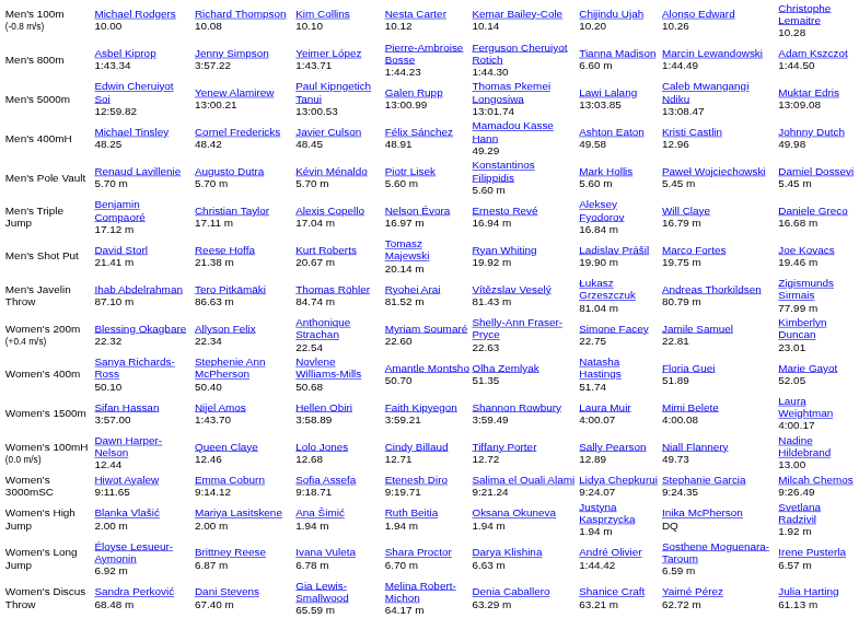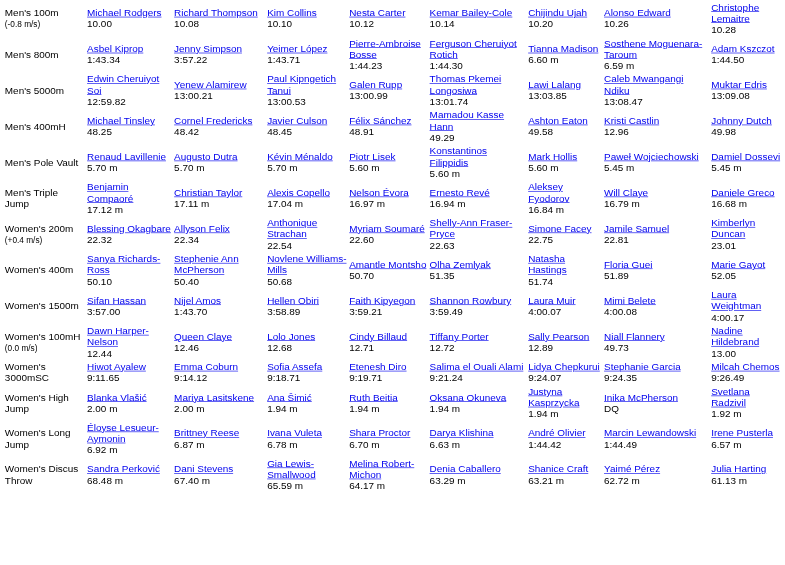Men's 800m | column 8: Marcin Lewandowski 1:44.49 -> Sosthene Moguenara-Taroum 6.59 m
- row: Men's Shot Put | David Storl 21.41 m | Reese Hoffa 21.38 m | Kurt Roberts 20.67 m | Tomasz Majewski 20.14 m | Ryan Whiting 19.92 m | Ladislav Prášil 19.90 m | Marco Fortes 19.75 m | Joe Kovacs 19.46 m
- row: Men's Javelin Throw | Ihab Abdelrahman 87.10 m | Tero Pitkämäki 86.63 m | Thomas Röhler 84.74 m | Ryohei Arai 81.52 m | Vítězslav Veselý 81.43 m | Łukasz Grzeszczuk 81.04 m | Andreas Thorkildsen 80.79 m | Zigismunds Sirmais 77.99 m
Women's Long Jump | column 8: Sosthene Moguenara-Taroum 6.59 m -> Marcin Lewandowski 1:44.49
